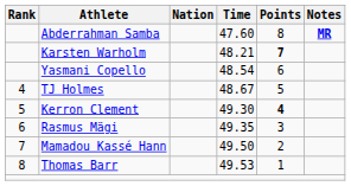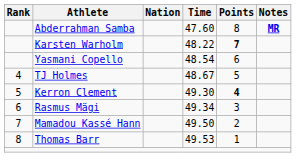Karsten Warholm | Time: 48.21 -> 48.22
Rasmus Mägi | Time: 49.35 -> 49.34
